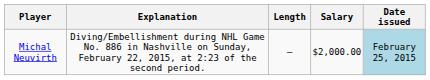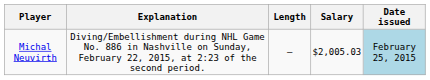Michal Neuvirth | Salary: $2,000.00 -> $2,005.03
